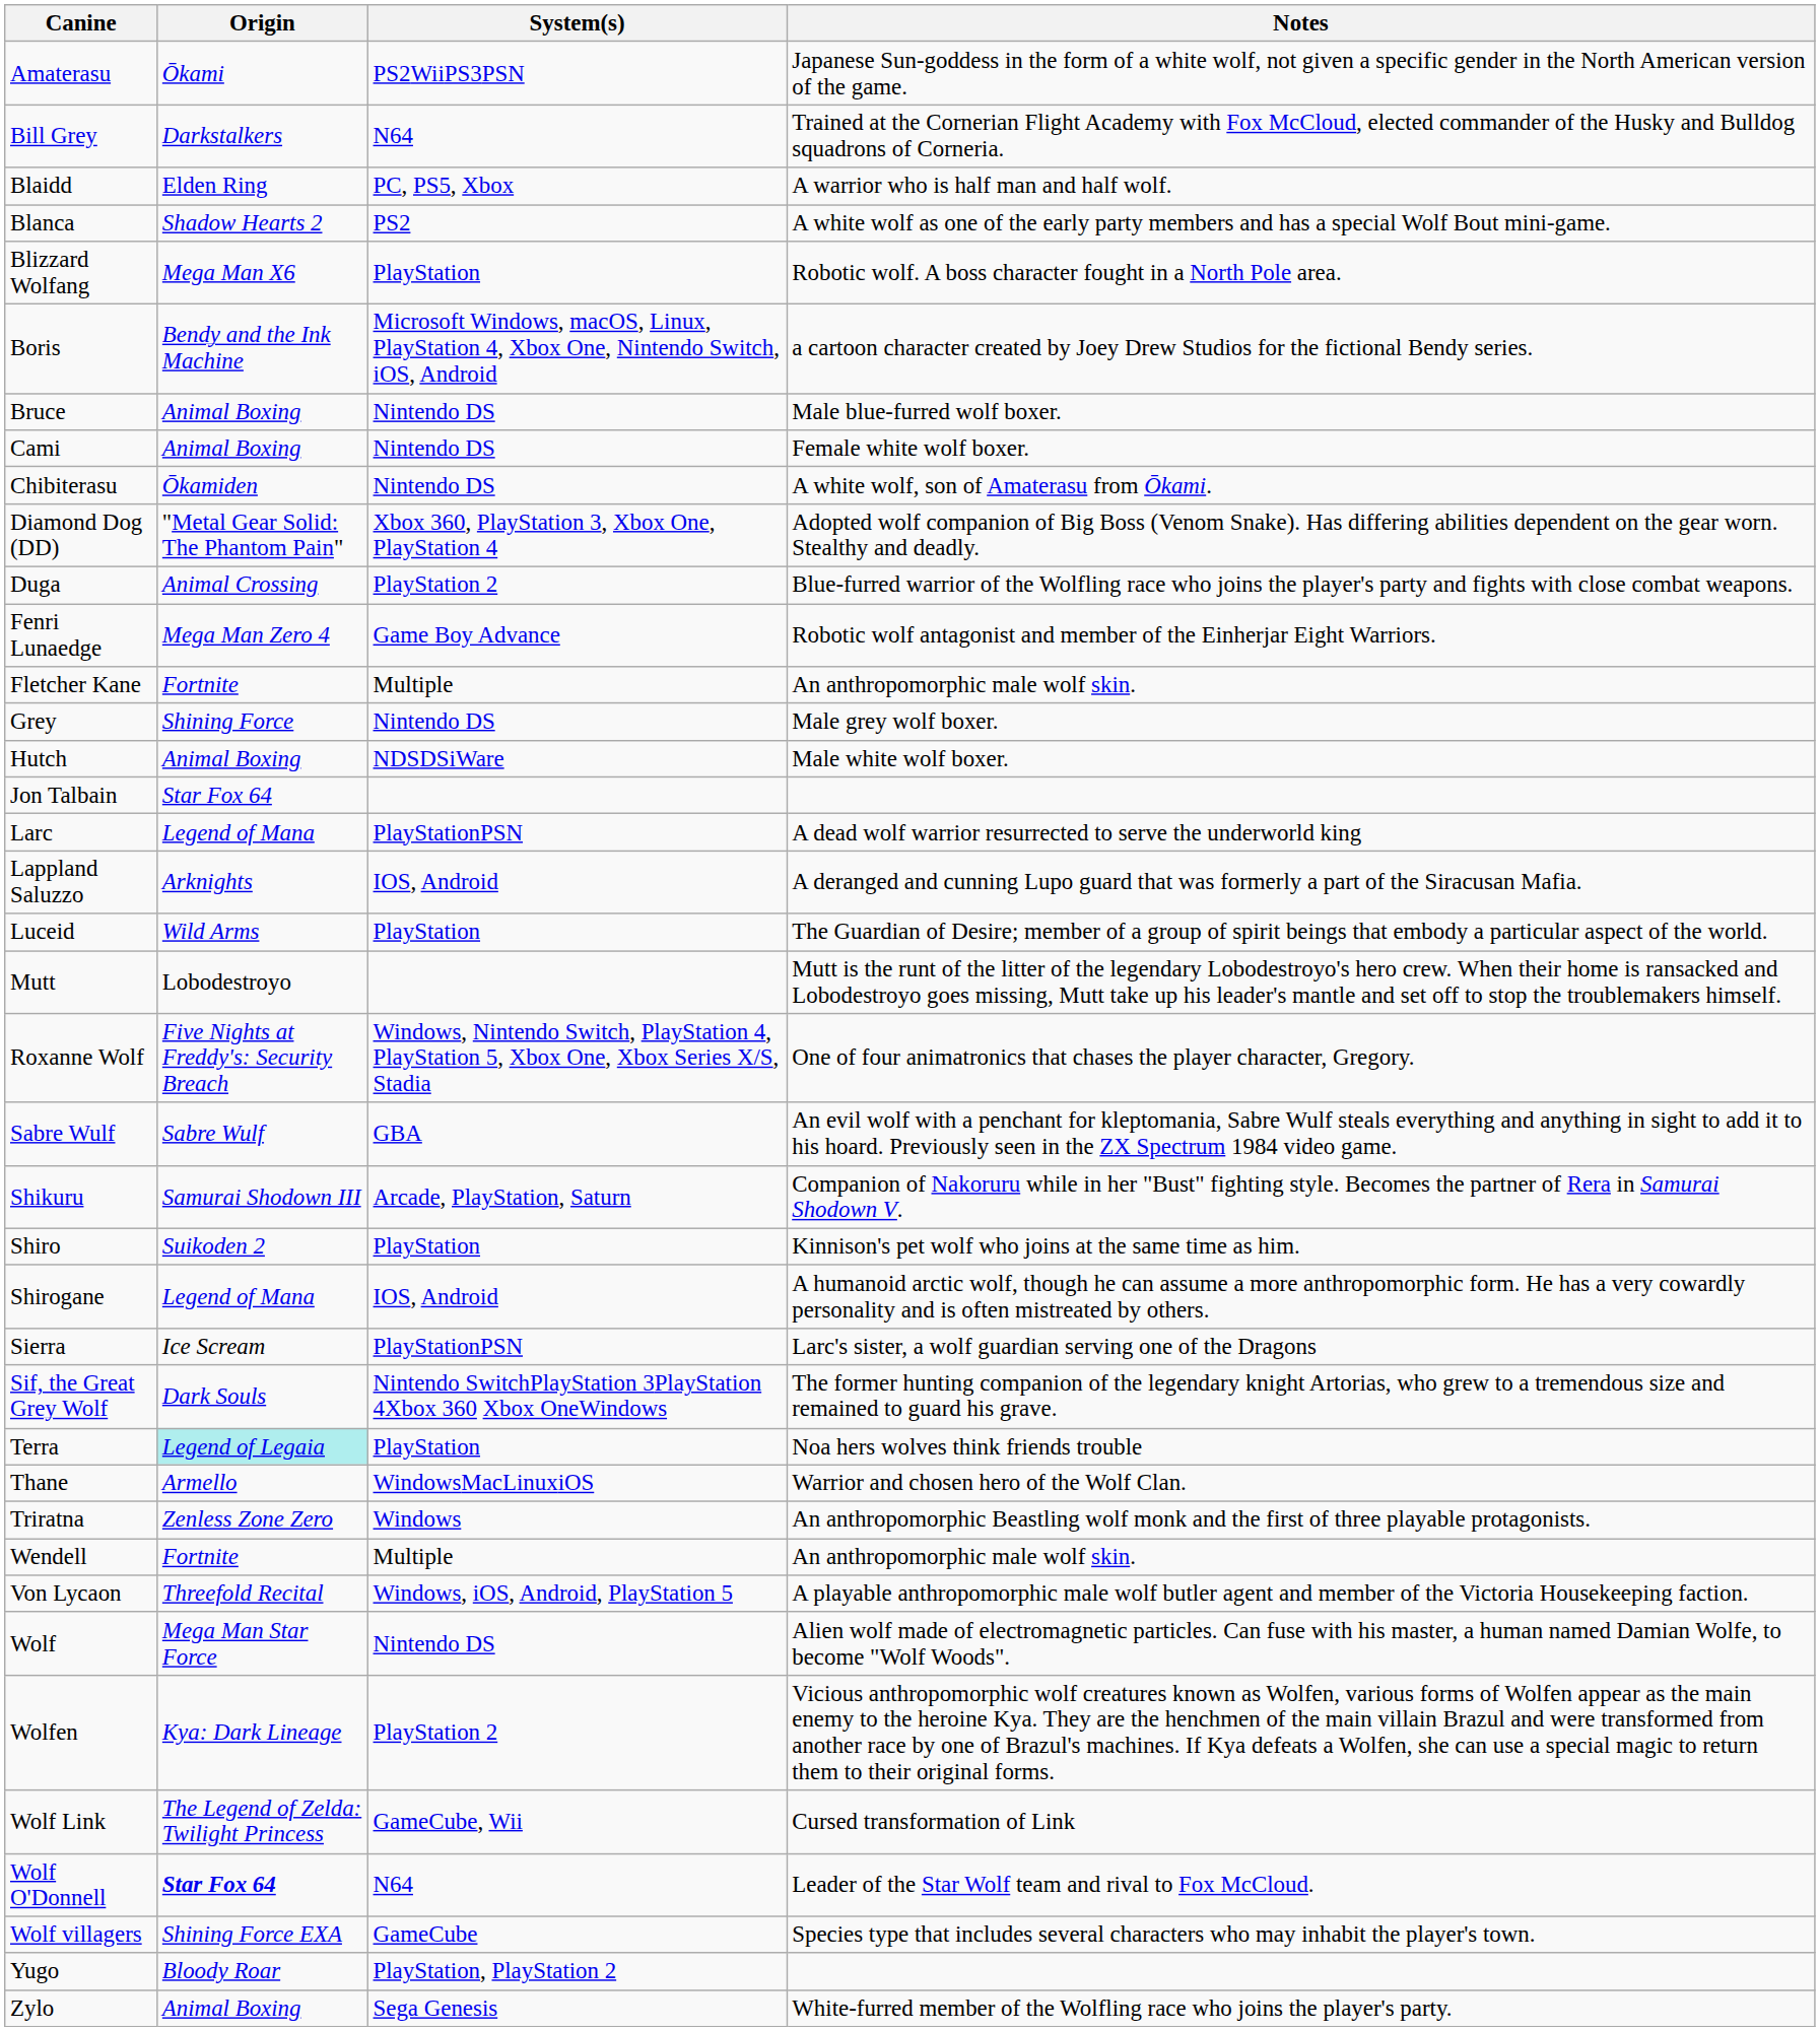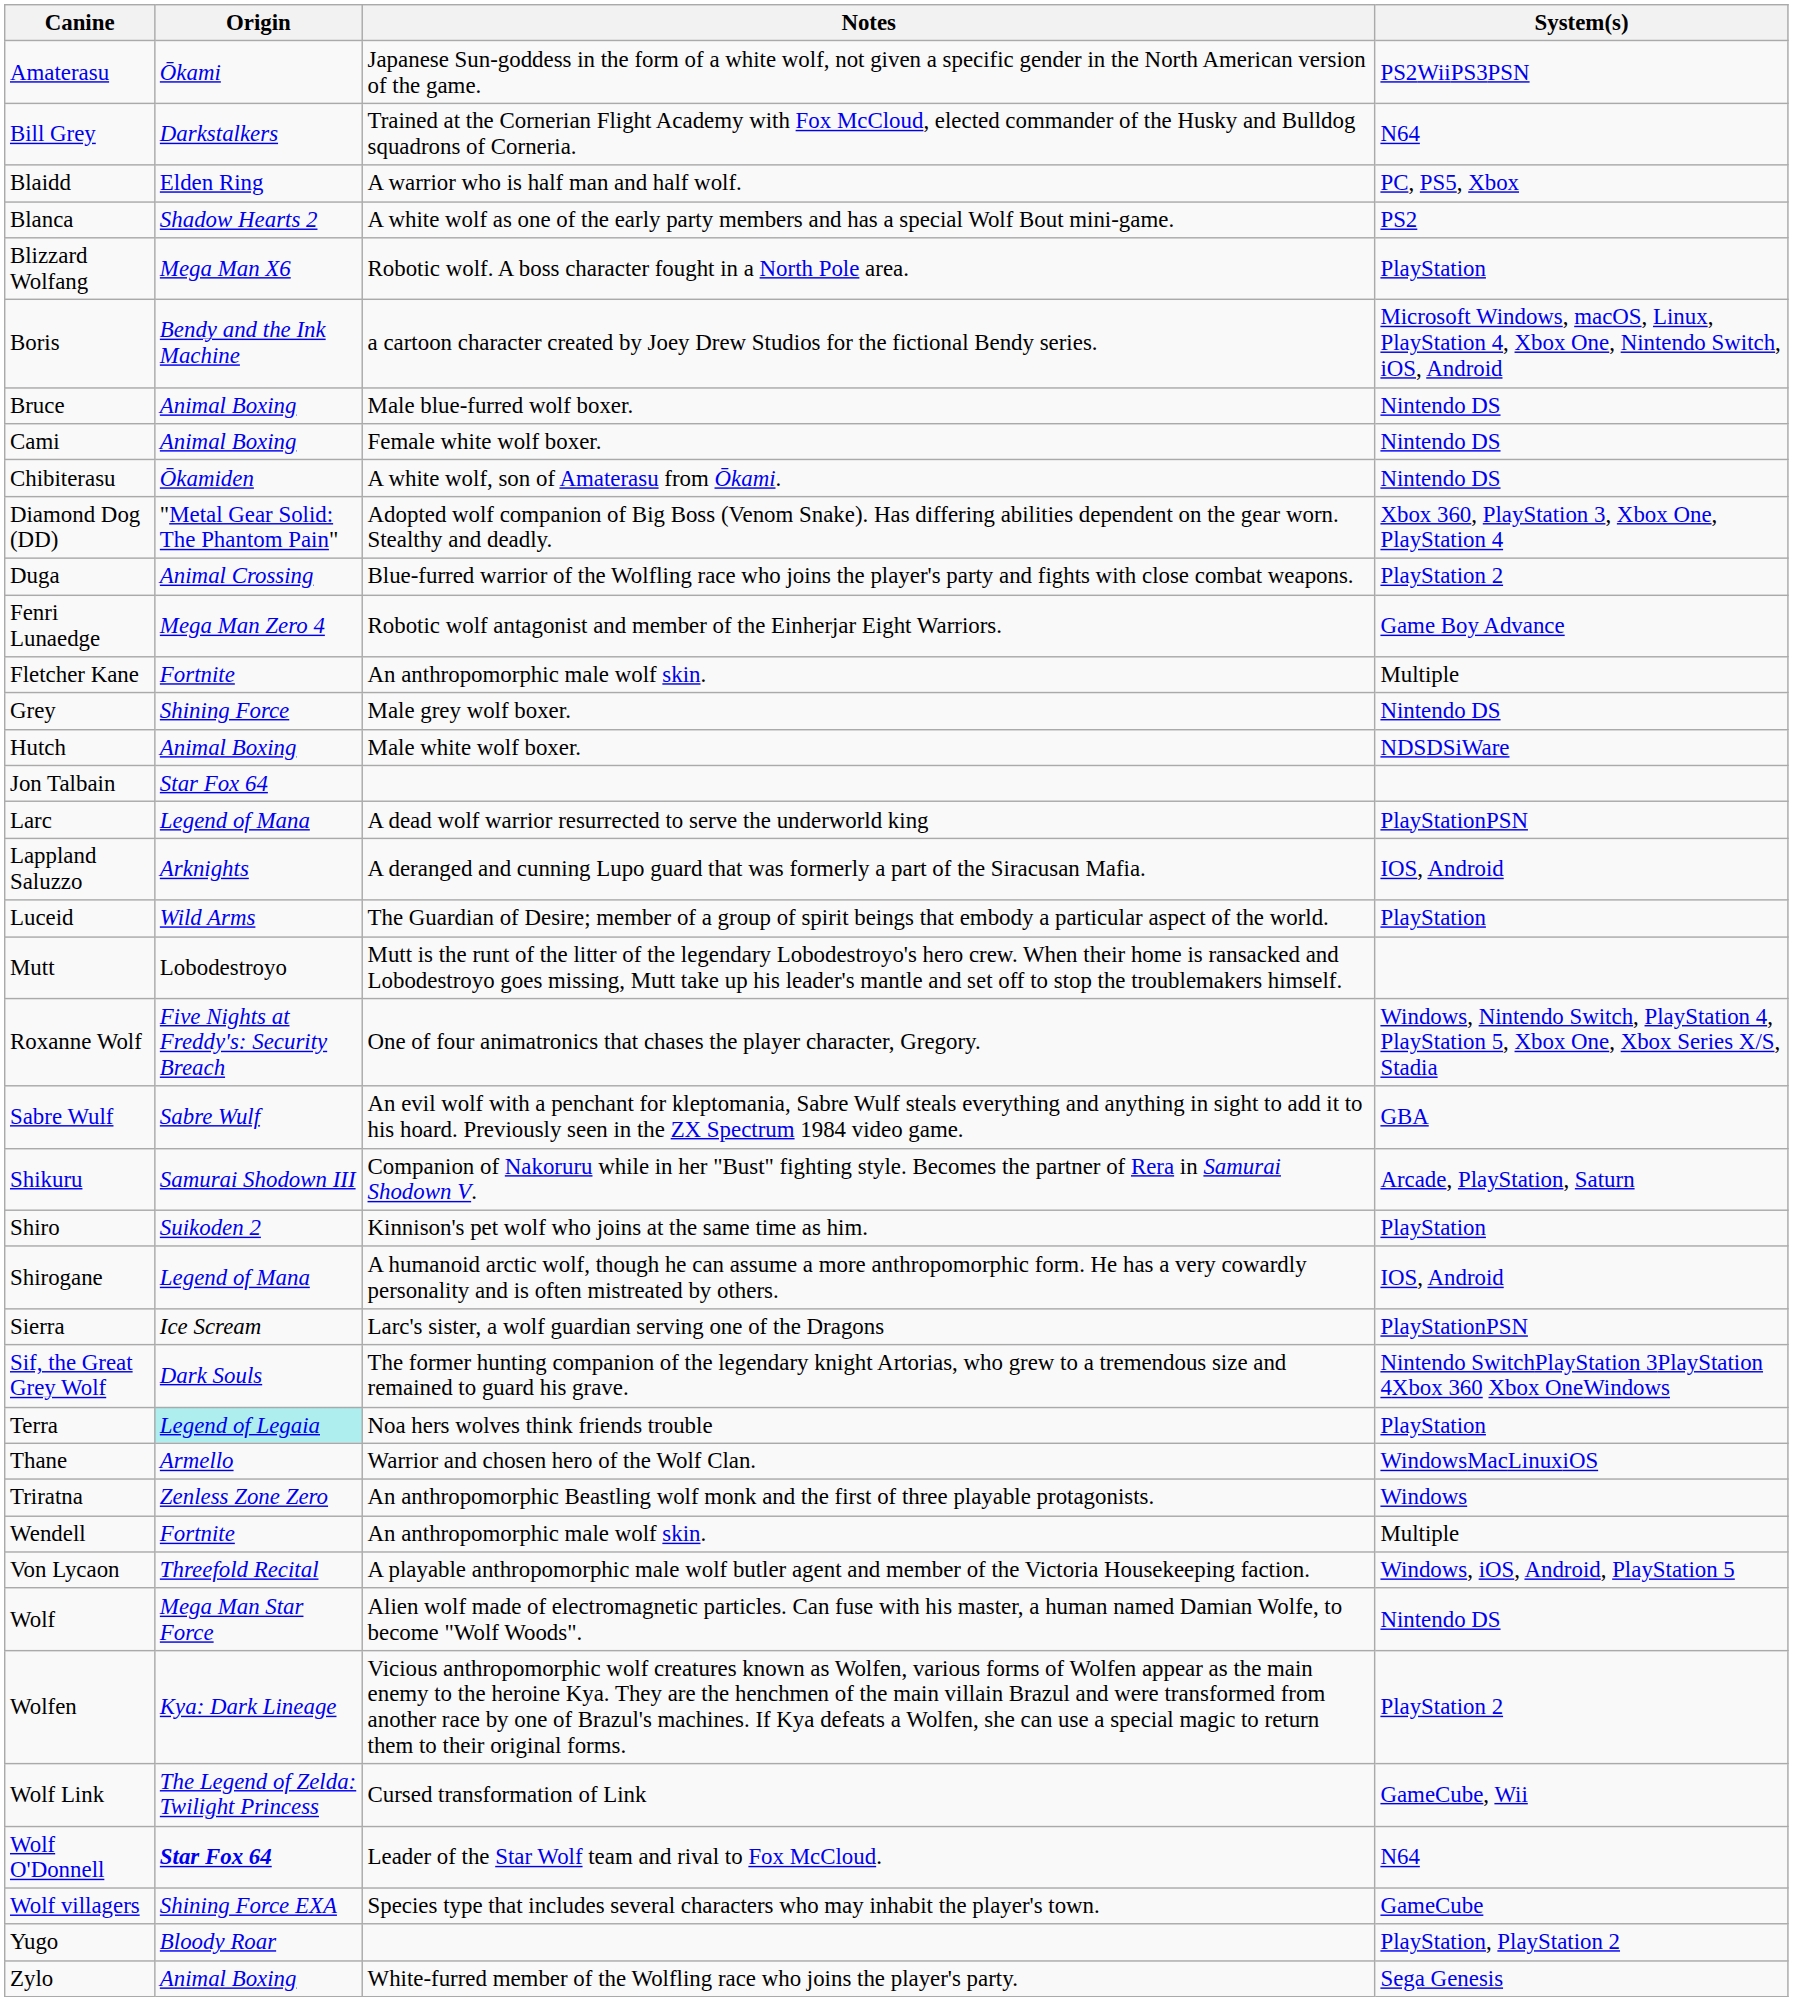columns swapped: System(s) <-> Notes
